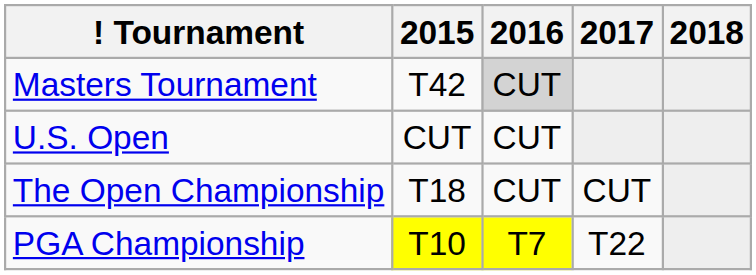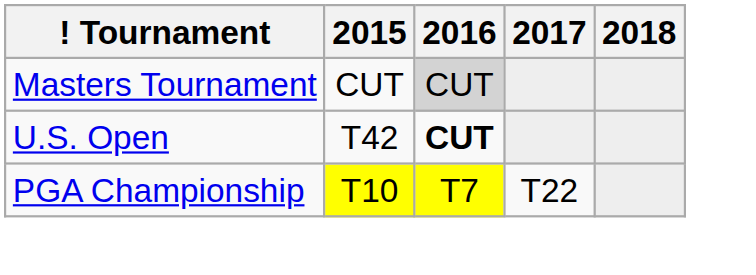Masters Tournament | 2015: T42 -> CUT
U.S. Open | 2015: CUT -> T42
U.S. Open | 2016: normal -> bold
- row: The Open Championship | T18 | CUT | CUT
